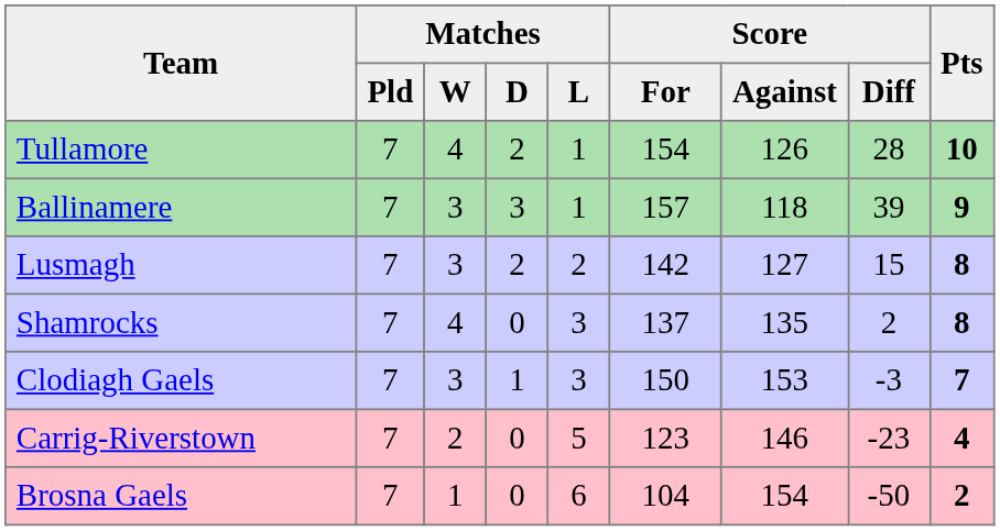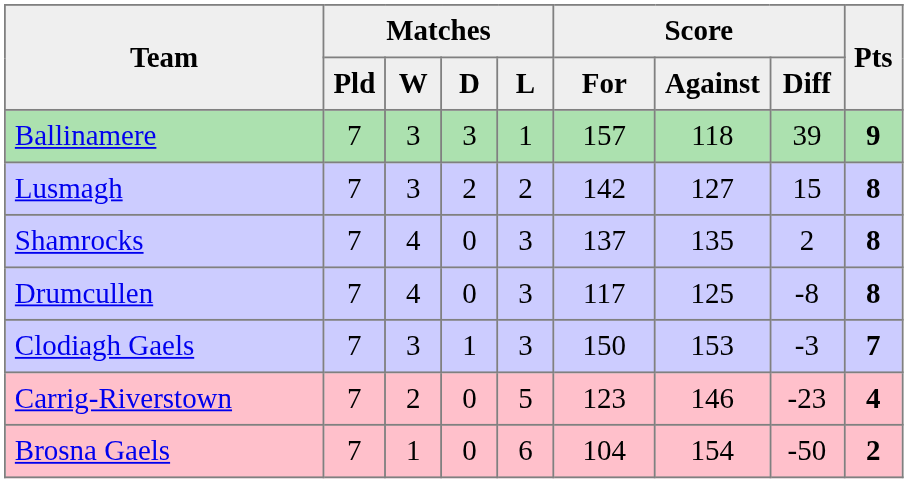- row: Tullamore | 7 | 4 | 2 | 1 | 154 | 126 | 28 | 10
+ row: Drumcullen | 7 | 4 | 0 | 3 | 117 | 125 | -8 | 8
